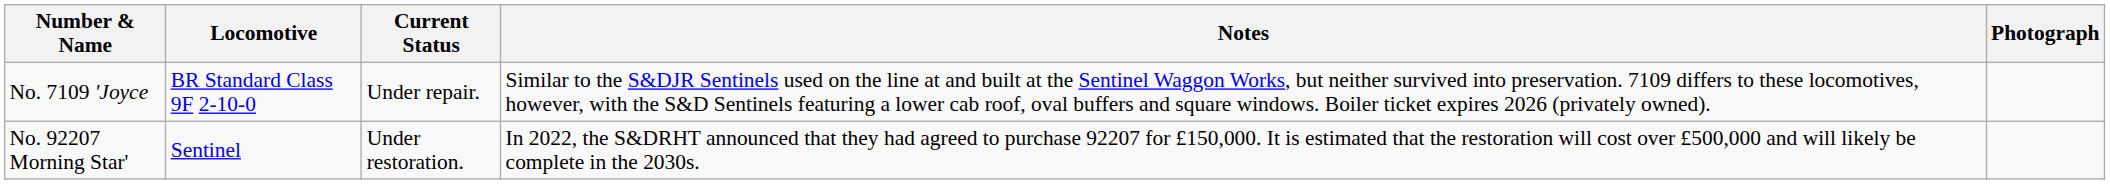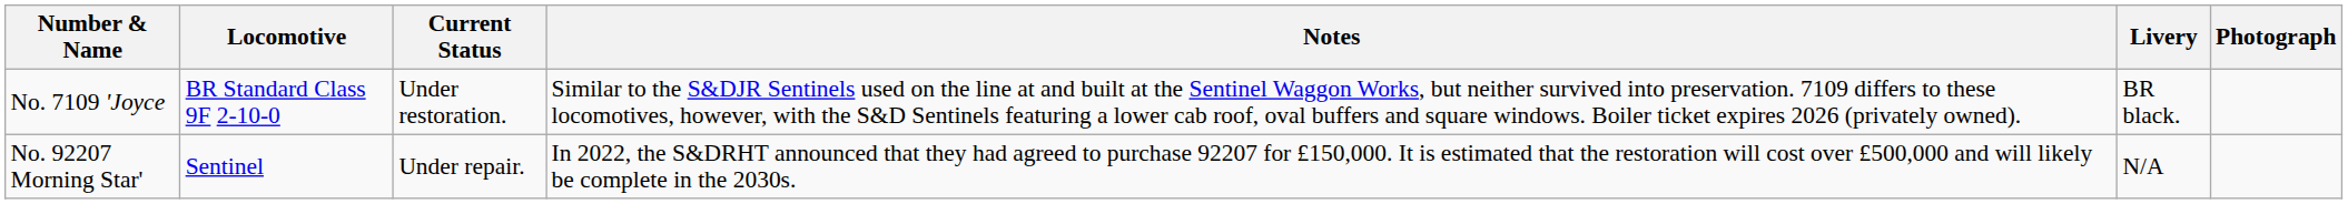+ column: Livery | BR black. | N/A
No. 7109 'Joyce | Current Status: Under repair. -> Under restoration.
No. 92207 Morning Star' | Current Status: Under restoration. -> Under repair.
